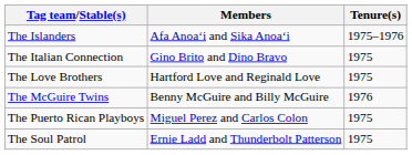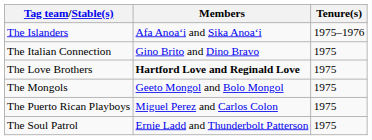The Love Brothers | Members: normal -> bold
- row: The McGuire Twins | Benny McGuire and Billy McGuire | 1976
+ row: The Mongols | Geeto Mongol and Bolo Mongol | 1975
